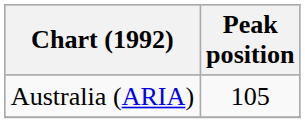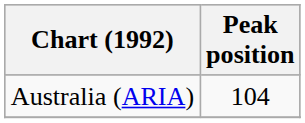Australia (ARIA) | Peak position: 105 -> 104
